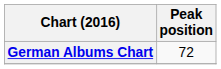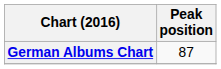German Albums Chart | Peak position: 72 -> 87
